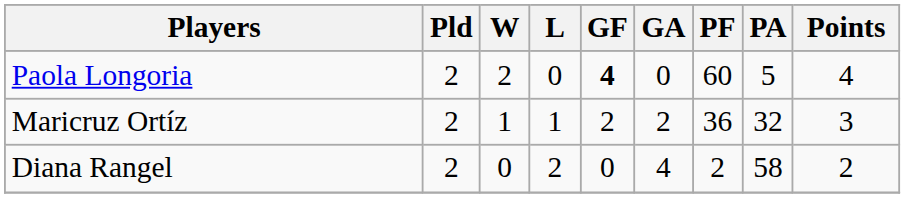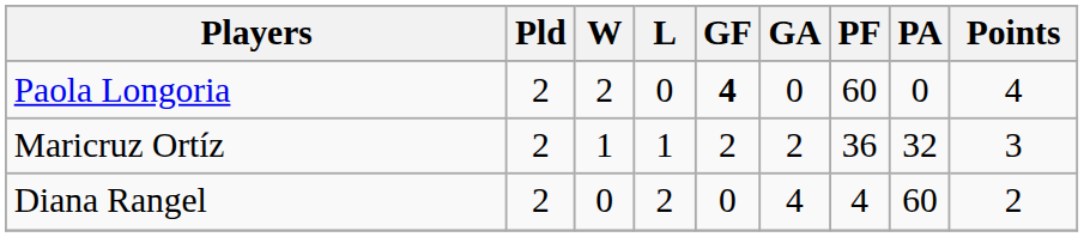Paola Longoria | PA: 5 -> 0
Diana Rangel | PF: 2 -> 4
Diana Rangel | PA: 58 -> 60
